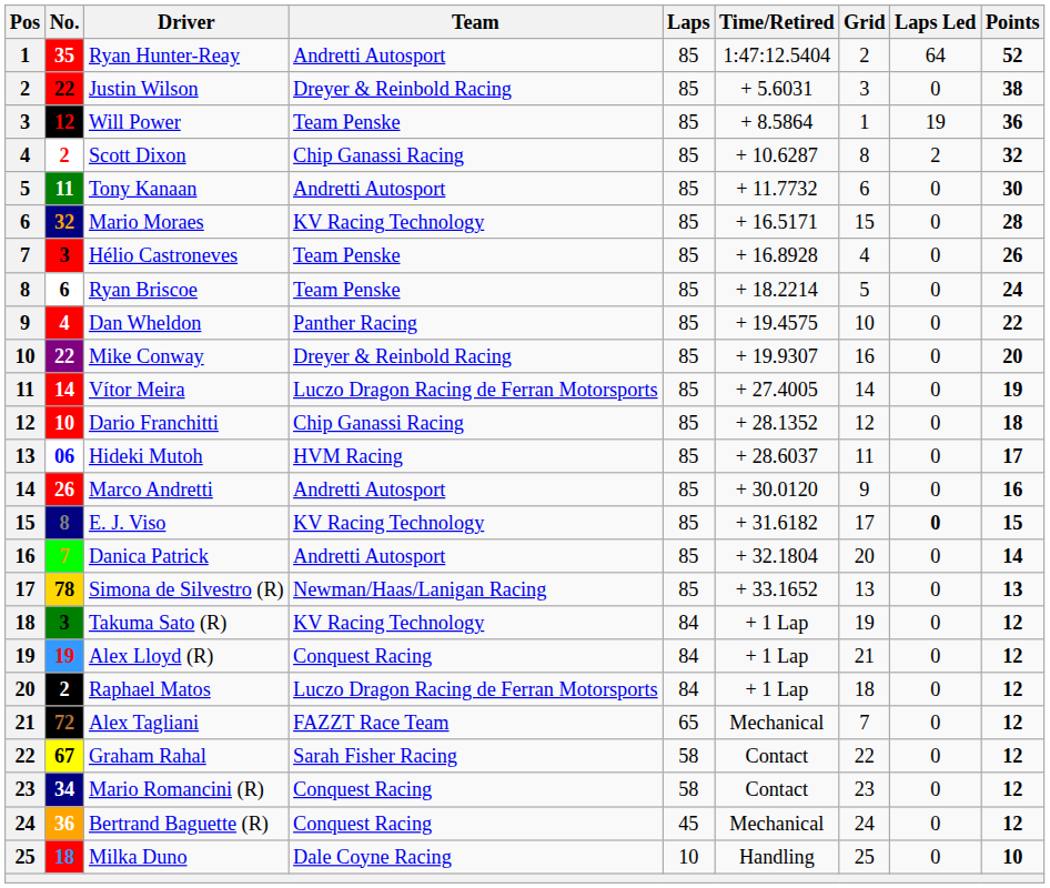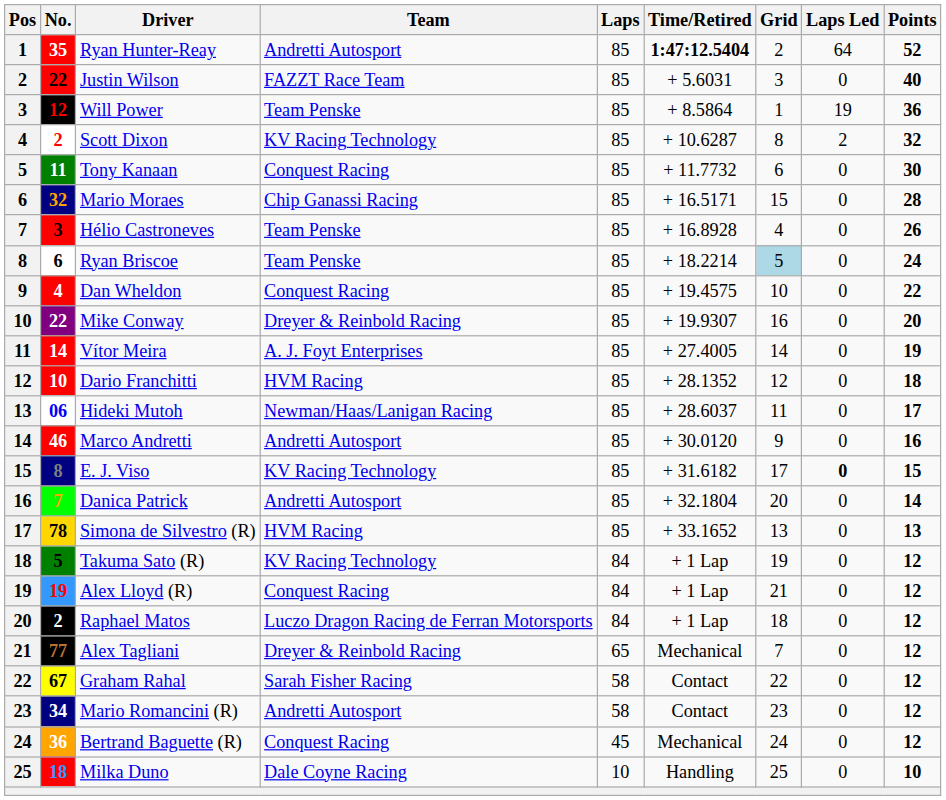Ryan Hunter-Reay | Time/Retired: normal -> bold
Justin Wilson | Team: Dreyer & Reinbold Racing -> FAZZT Race Team
Justin Wilson | Points: 38 -> 40
Scott Dixon | Team: Chip Ganassi Racing -> KV Racing Technology
Tony Kanaan | Team: Andretti Autosport -> Conquest Racing
Mario Moraes | Team: KV Racing Technology -> Chip Ganassi Racing
Ryan Briscoe | Grid: no background -> lightblue background
Dan Wheldon | Team: Panther Racing -> Conquest Racing
Vítor Meira | Team: Luczo Dragon Racing de Ferran Motorsports -> A. J. Foyt Enterprises
Dario Franchitti | Team: Chip Ganassi Racing -> HVM Racing
Hideki Mutoh | Team: HVM Racing -> Newman/Haas/Lanigan Racing
Marco Andretti | No.: 26 -> 46
Simona de Silvestro (R) | Team: Newman/Haas/Lanigan Racing -> HVM Racing
Takuma Sato (R) | No.: 3 -> 5
Alex Tagliani | No.: 72 -> 77
Alex Tagliani | Team: FAZZT Race Team -> Dreyer & Reinbold Racing
Mario Romancini (R) | Team: Conquest Racing -> Andretti Autosport
